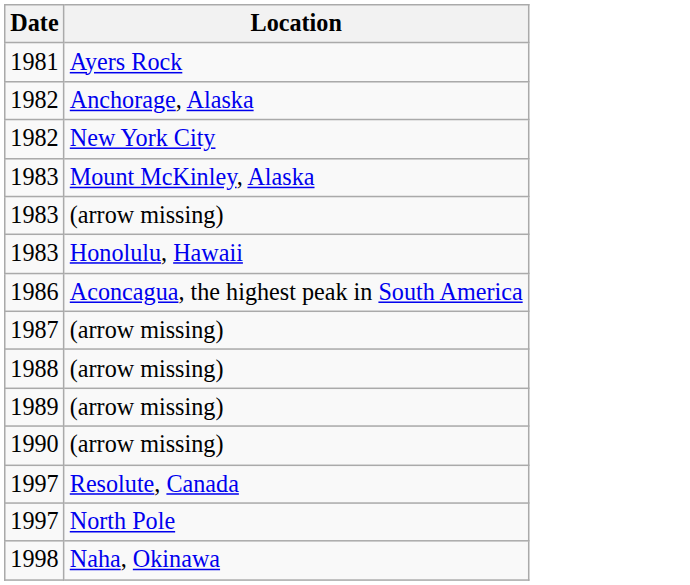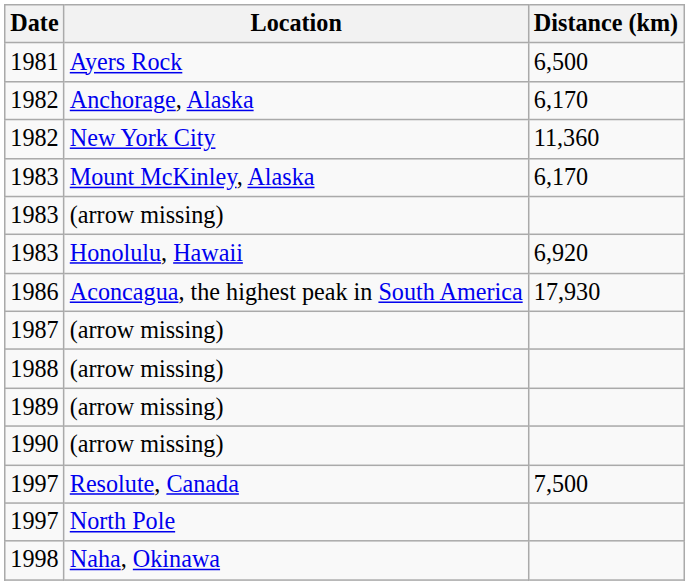+ column: Distance (km) | 6,500 | 6,170 | 11,360 | 6,170 | 6,920 | 17,930 | 7,500
